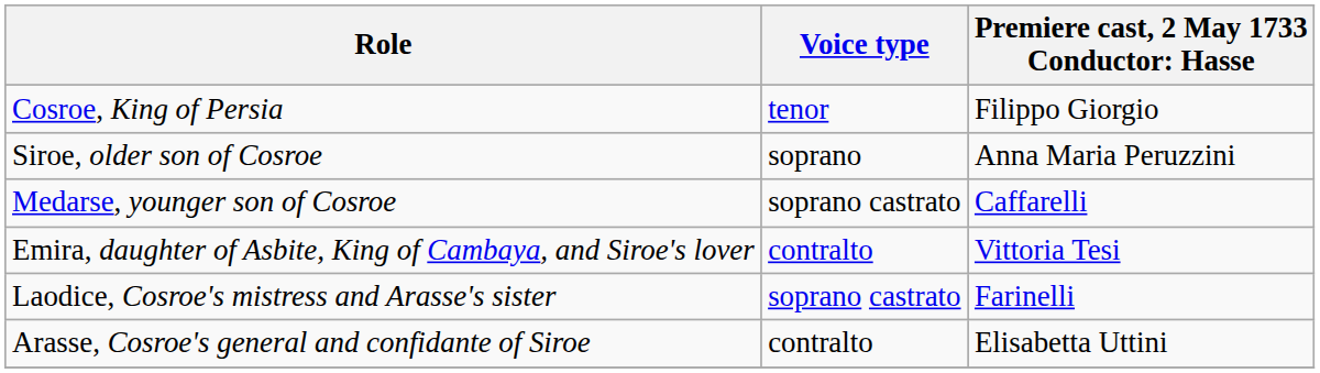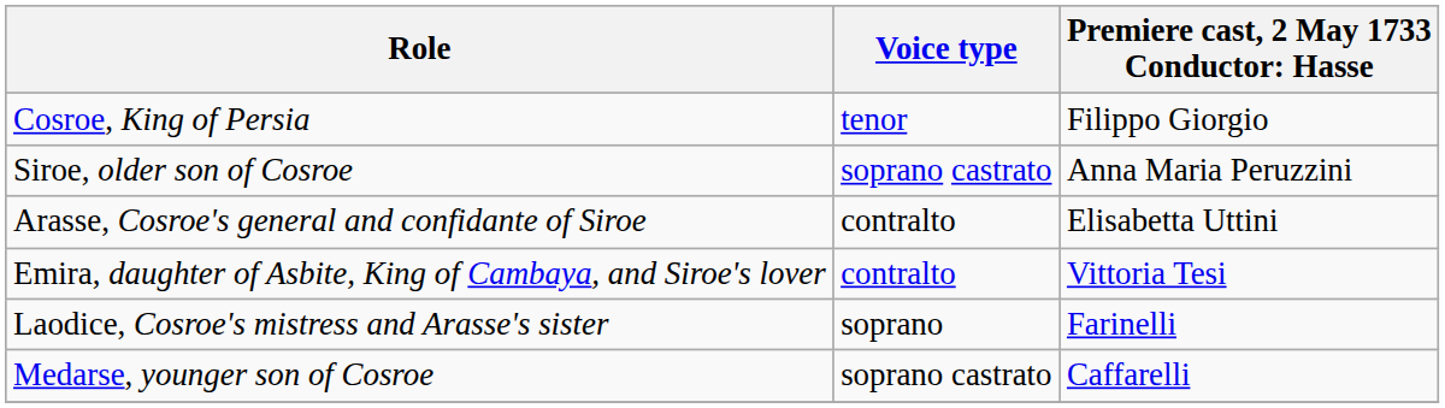Siroe, older son of Cosroe | Voice type: soprano -> soprano castrato
rows swapped: Medarse, younger son of Cosroe <-> Arasse, Cosroe's general and confidante of Siroe
Laodice, Cosroe's mistress and Arasse's sister | Voice type: soprano castrato -> soprano
